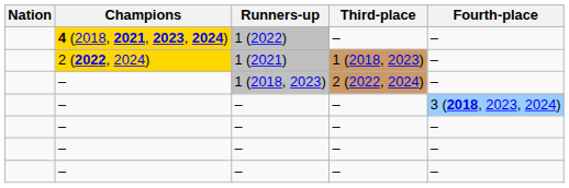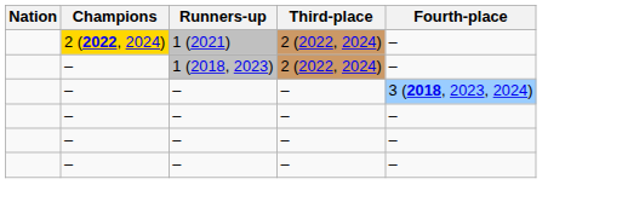- row: 4 (2018, 2021, 2023, 2024) | 1 (2022) | – | –
1 (2021) | Third-place: 1 (2018, 2023) -> 2 (2022, 2024)
